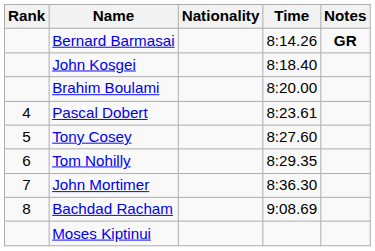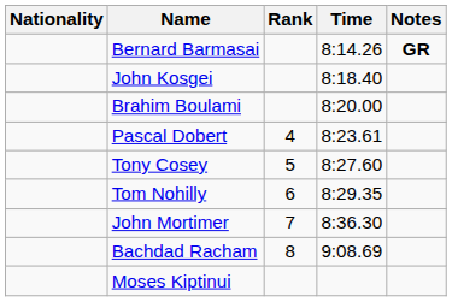columns swapped: Rank <-> Nationality
